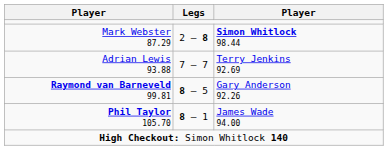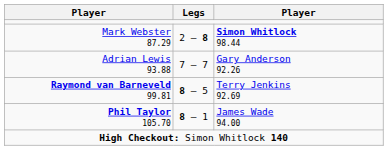Adrian Lewis 93.88 | column 3: Terry Jenkins 92.69 -> Gary Anderson 92.26
Raymond van Barneveld 99.81 | column 3: Gary Anderson 92.26 -> Terry Jenkins 92.69
